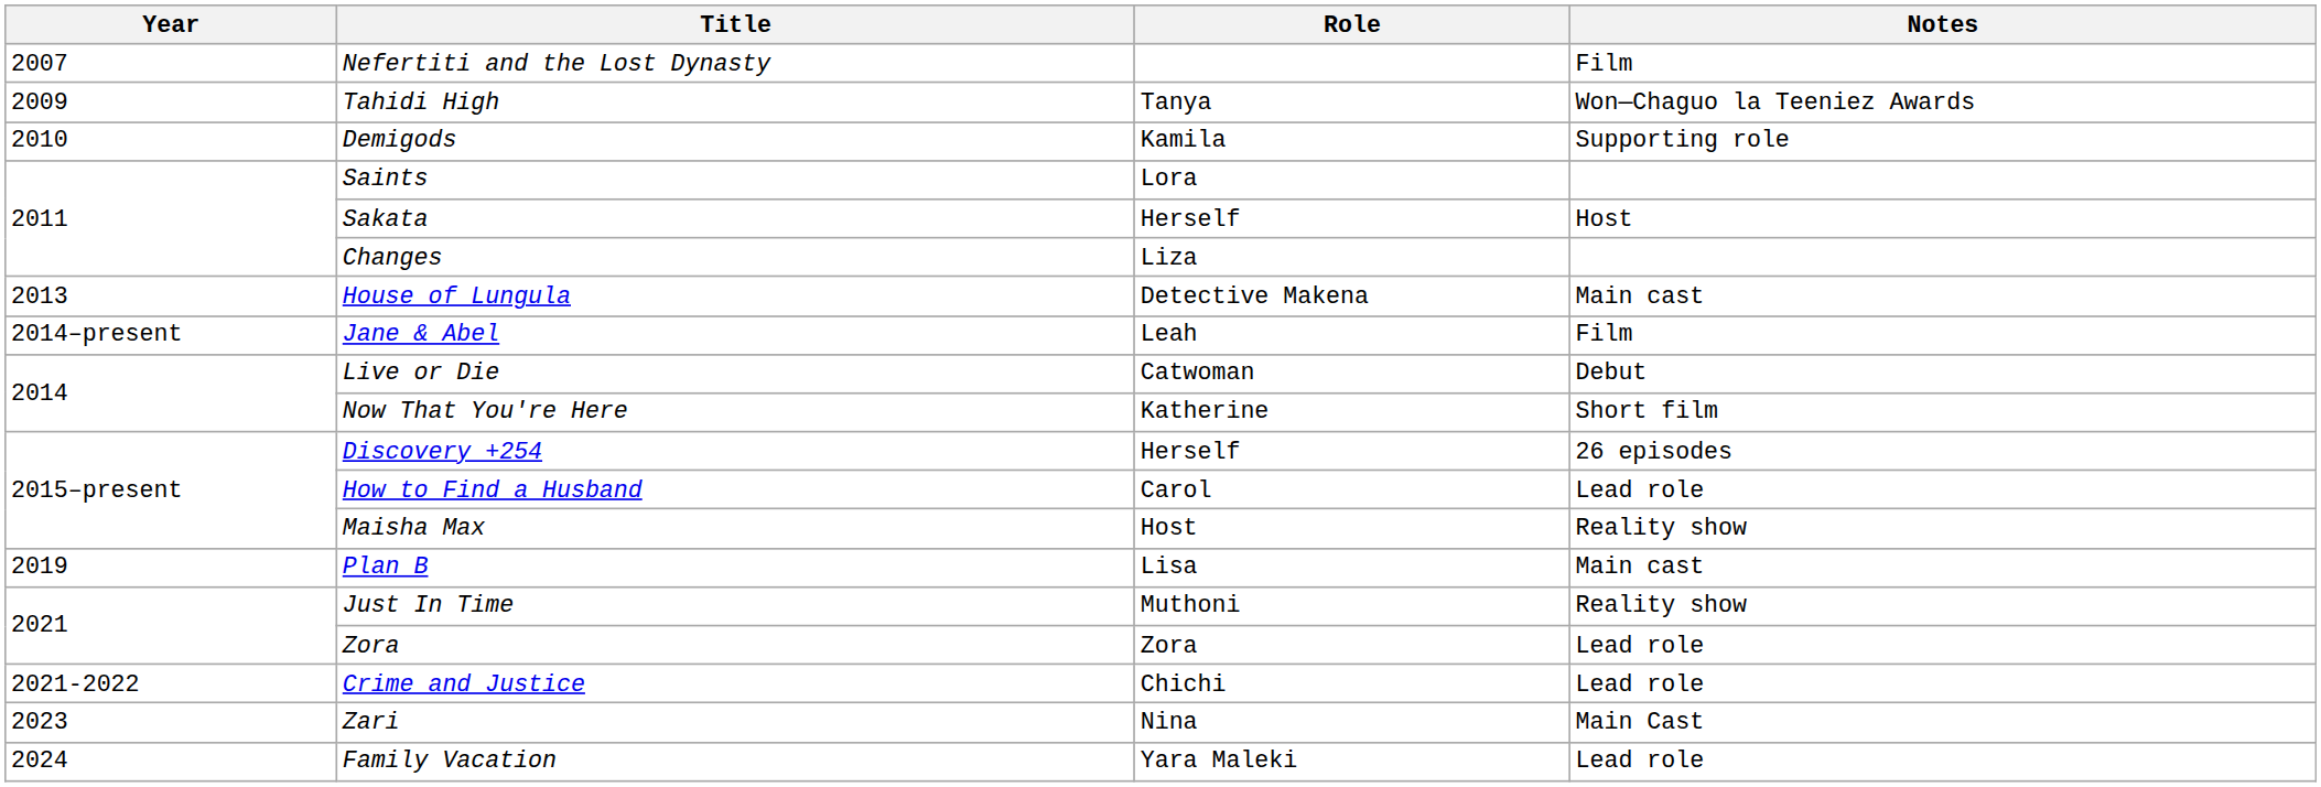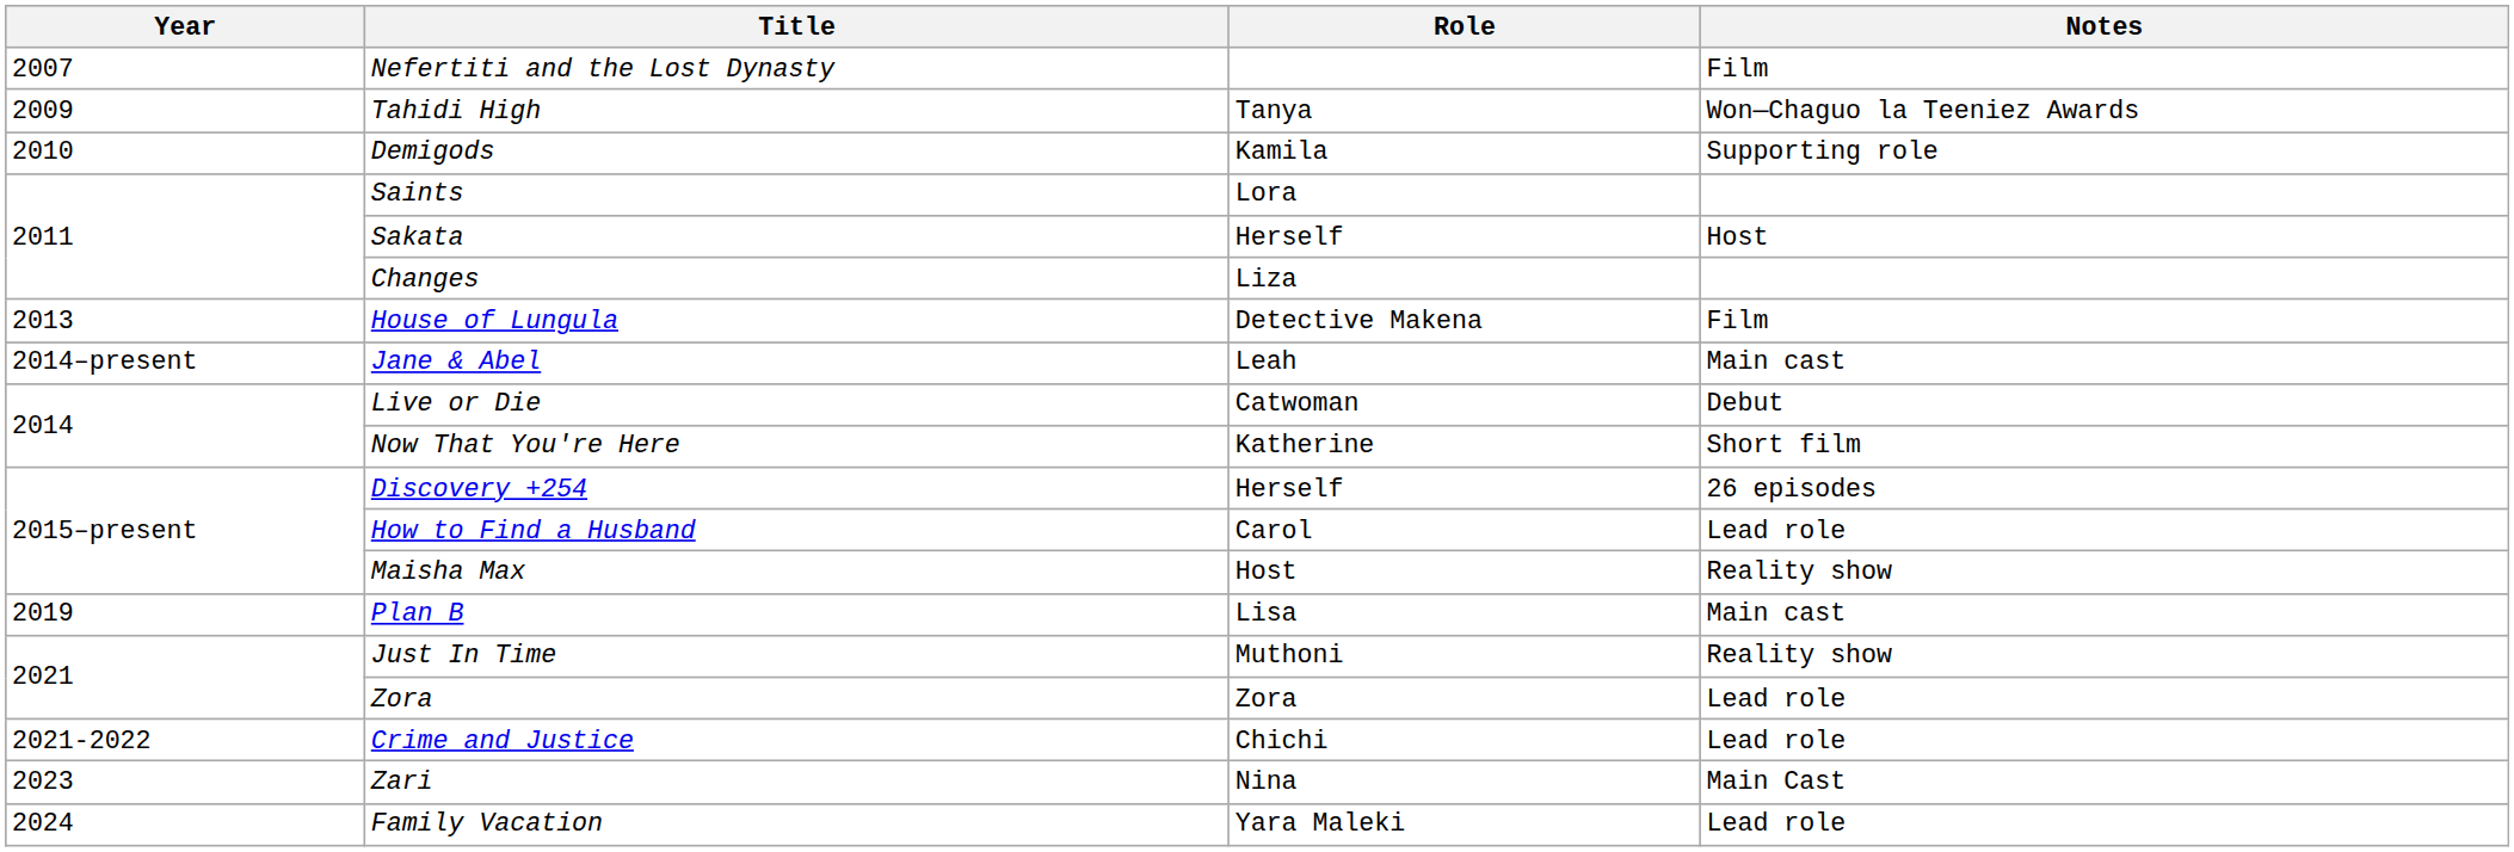House of Lungula | Notes: Main cast -> Film
Jane & Abel | Notes: Film -> Main cast
